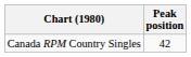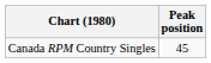Canada RPM Country Singles | Peak position: 42 -> 45
